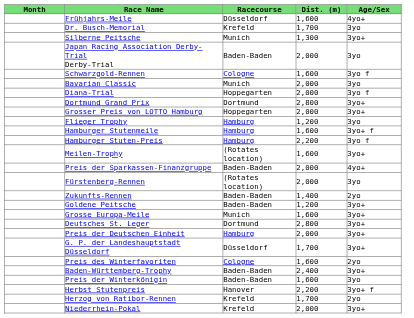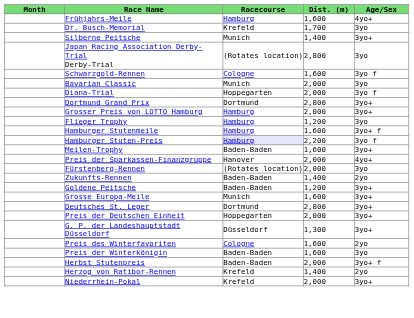Frühjahrs-Meile | Racecourse: Düsseldorf -> Hamburg
Silberne Peitsche | Dist. (m): 1,300 -> 1,400
Japan Racing Association Derby-Trial Derby-Trial | Racecourse: Baden-Baden -> (Rotates location)
Japan Racing Association Derby-Trial Derby-Trial | Dist. (m): 2,000 -> 2,800
Grosser Preis von LOTTO Hamburg | Racecourse: Hoppegarten -> Hamburg
Hamburger Stuten-Preis | Racecourse: no background -> lavender background
Meilen-Trophy | Racecourse: (Rotates location) -> Baden-Baden
Preis der Sparkassen-Finanzgruppe | Racecourse: Baden-Baden -> Hanover
Preis der Deutschen Einheit | Racecourse: Hamburg -> Hoppegarten
G. P. der Landeshauptstadt Düsseldorf | Dist. (m): 1,700 -> 1,300
- row: Baden-Württemberg-Trophy | Baden-Baden | 2,400 | 3yo+
Herbst Stutenpreis | Racecourse: Hanover -> Baden-Baden
Herbst Stutenpreis | Dist. (m): 2,200 -> 2,000
Herzog von Ratibor-Rennen | Dist. (m): 1,700 -> 1,400
